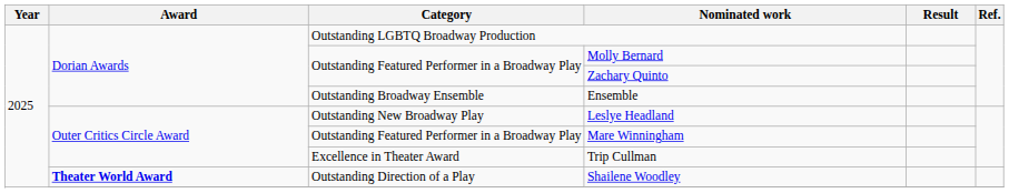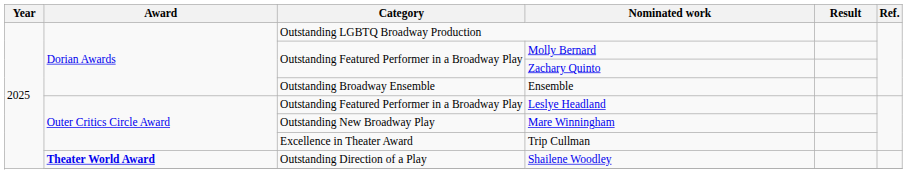Leslye Headland | Category: Outstanding New Broadway Play -> Outstanding Featured Performer in a Broadway Play
Mare Winningham | Category: Outstanding Featured Performer in a Broadway Play -> Outstanding New Broadway Play
